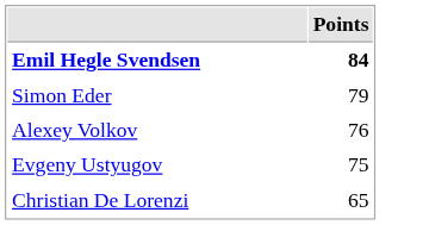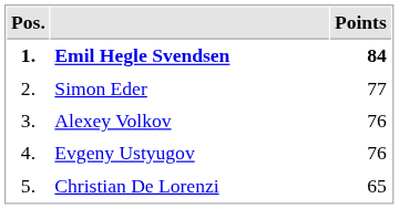+ column: Pos. | 1. | 2. | 3. | 4. | 5.
Simon Eder | Points: 79 -> 77
Evgeny Ustyugov | Points: 75 -> 76
